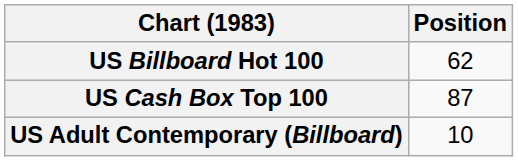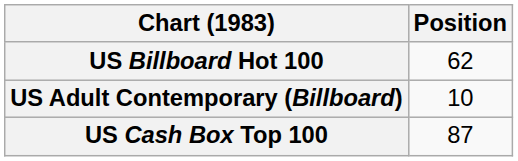rows swapped: US Adult Contemporary (Billboard) <-> US Cash Box Top 100
